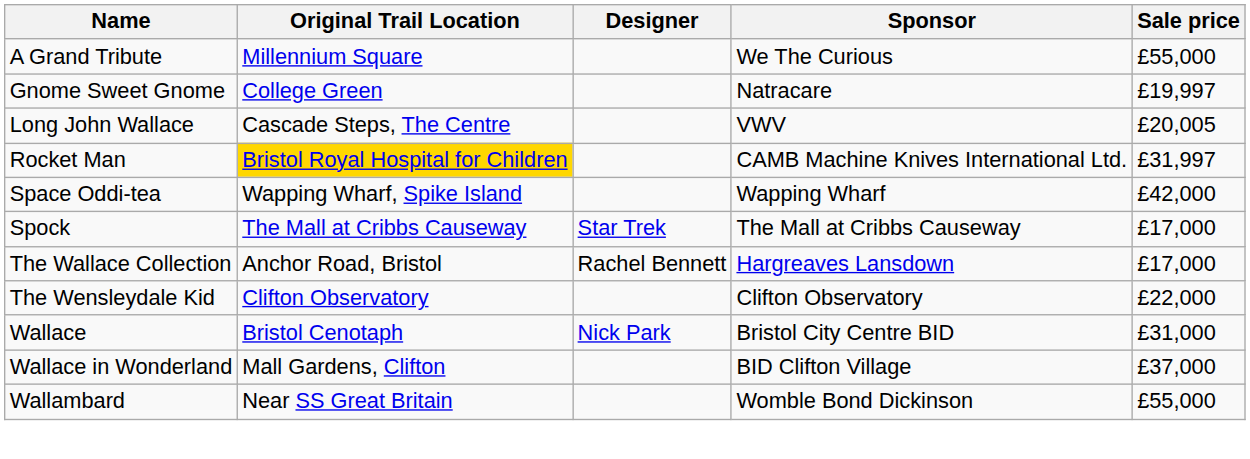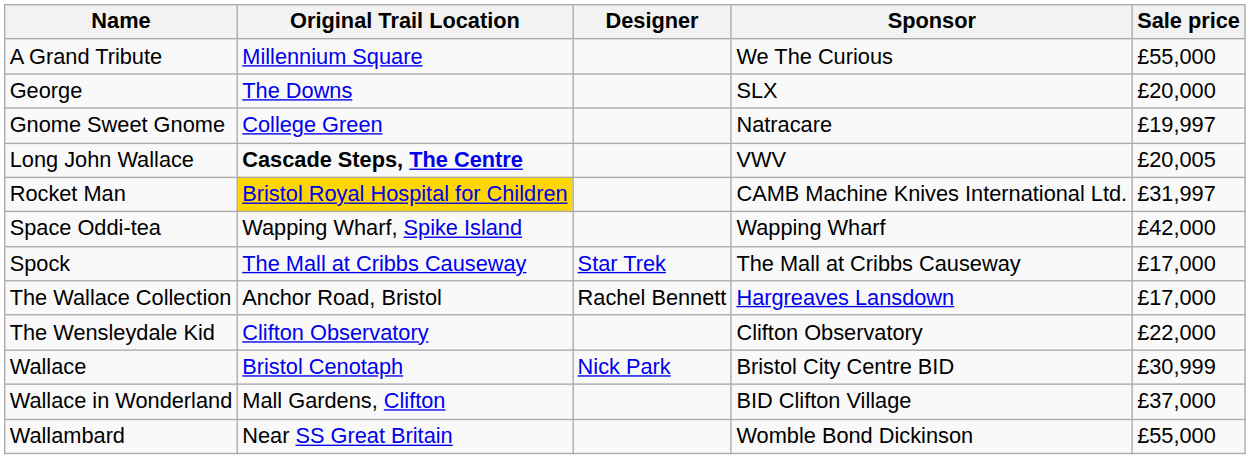+ row: George | The Downs | SLX | £20,000
Long John Wallace | Original Trail Location: normal -> bold
Wallace | Sale price: £31,000 -> £30,999
